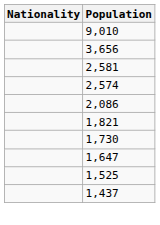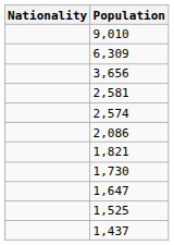+ row: 6,309
